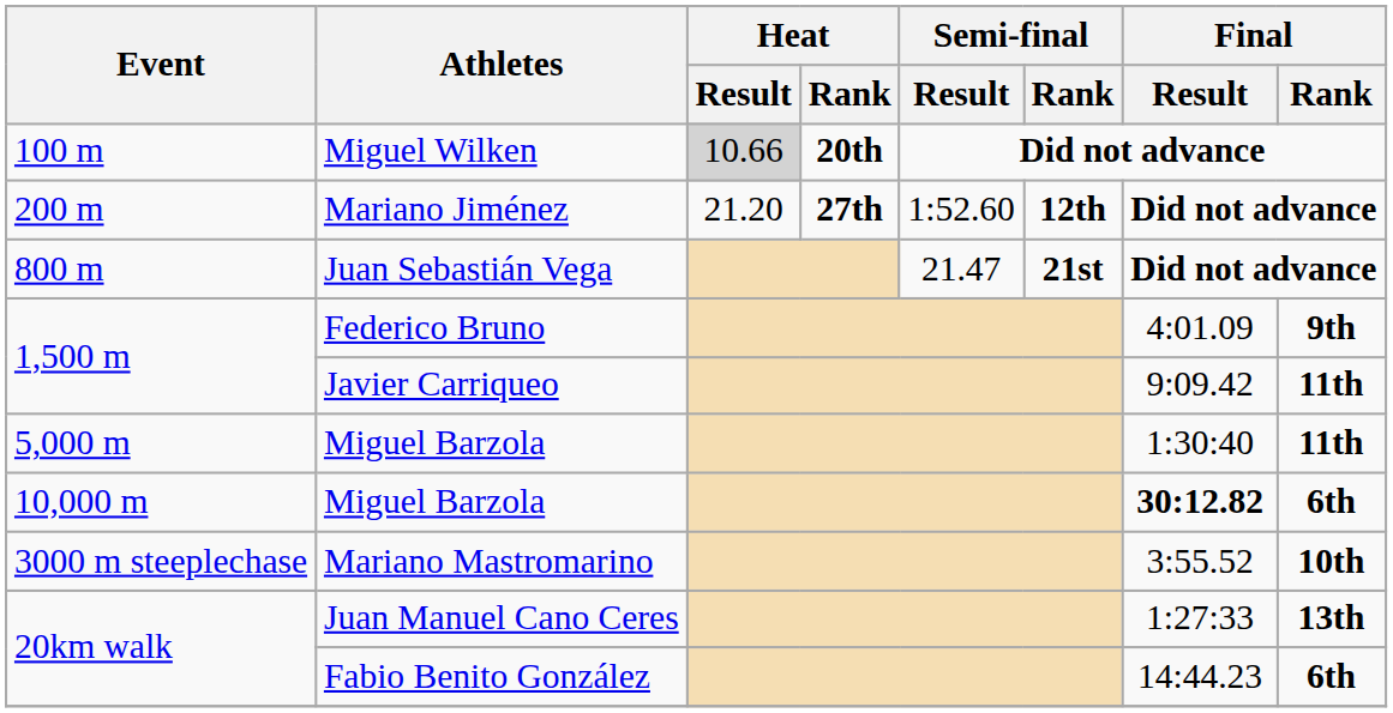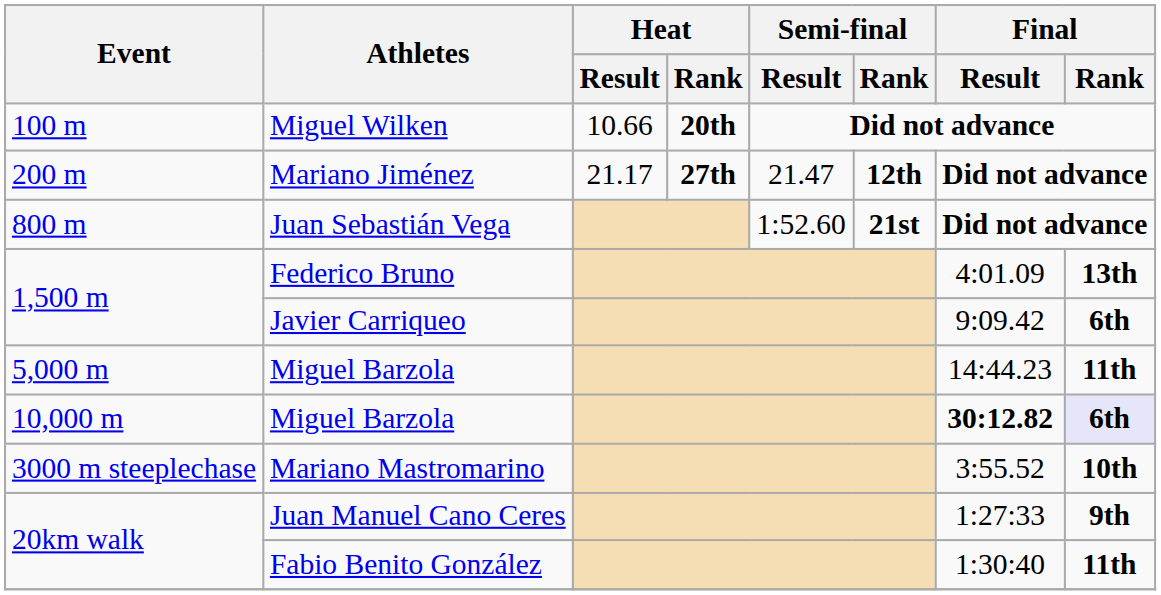Miguel Wilken | Heat / Result: lightgrey background -> no background
Mariano Jiménez | Heat / Result: 21.20 -> 21.17
Mariano Jiménez | Semi-final / Result: 1:52.60 -> 21.47
Juan Sebastián Vega | Semi-final / Result: 21.47 -> 1:52.60
Federico Bruno | Final / Rank: 9th -> 13th
Javier Carriqueo | Final / Rank: 11th -> 6th
5,000 m / Miguel Barzola | Final / Result: 1:30:40 -> 14:44.23
10,000 m / Miguel Barzola | Final / Rank: no background -> lavender background
Juan Manuel Cano Ceres | Final / Rank: 13th -> 9th
Fabio Benito González | Final / Result: 14:44.23 -> 1:30:40
Fabio Benito González | Final / Rank: 6th -> 11th
